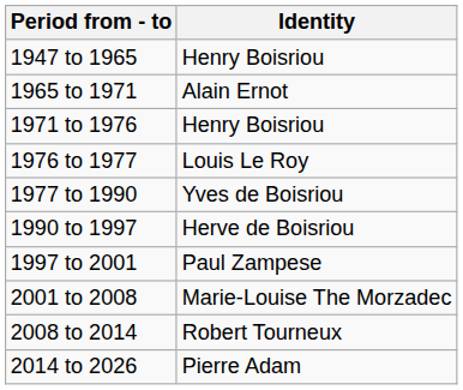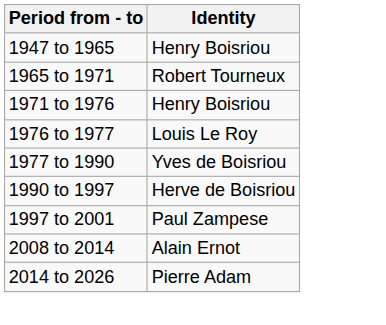1965 to 1971 | Identity: Alain Ernot -> Robert Tourneux
- row: 2001 to 2008 | Marie-Louise The Morzadec
2008 to 2014 | Identity: Robert Tourneux -> Alain Ernot
